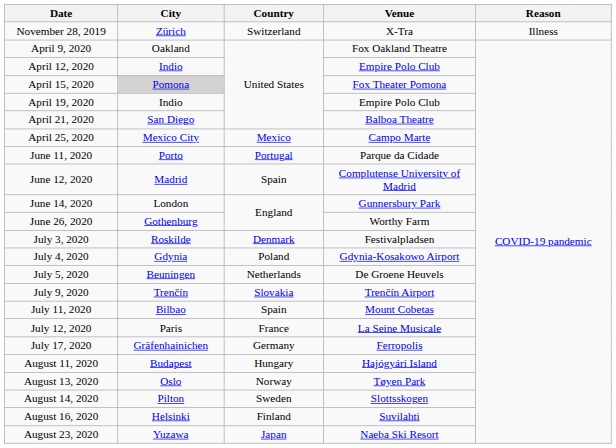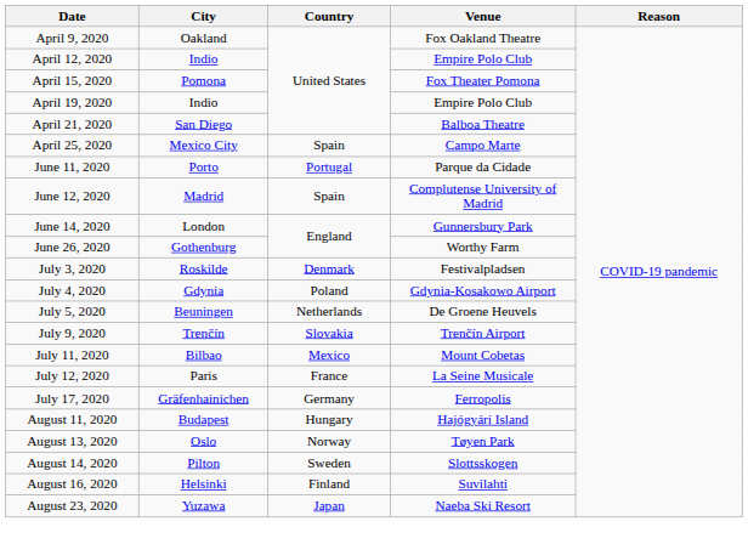- row: November 28, 2019 | Zürich | Switzerland | X-Tra | Illness
April 15, 2020 | City: lightgrey background -> no background
April 25, 2020 | Country: Mexico -> Spain
July 11, 2020 | Country: Spain -> Mexico
